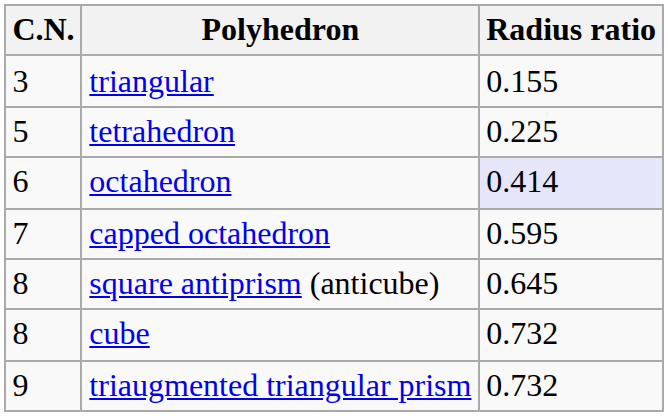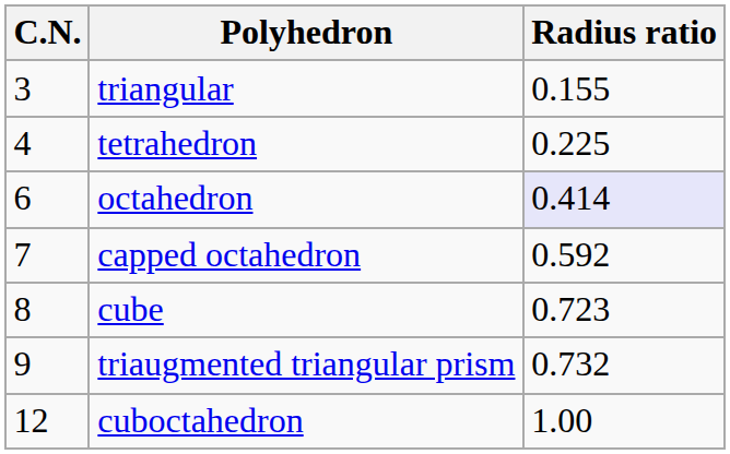tetrahedron | C.N.: 5 -> 4
capped octahedron | Radius ratio: 0.595 -> 0.592
- row: 8 | square antiprism (anticube) | 0.645
cube | Radius ratio: 0.732 -> 0.723
+ row: 12 | cuboctahedron | 1.00
